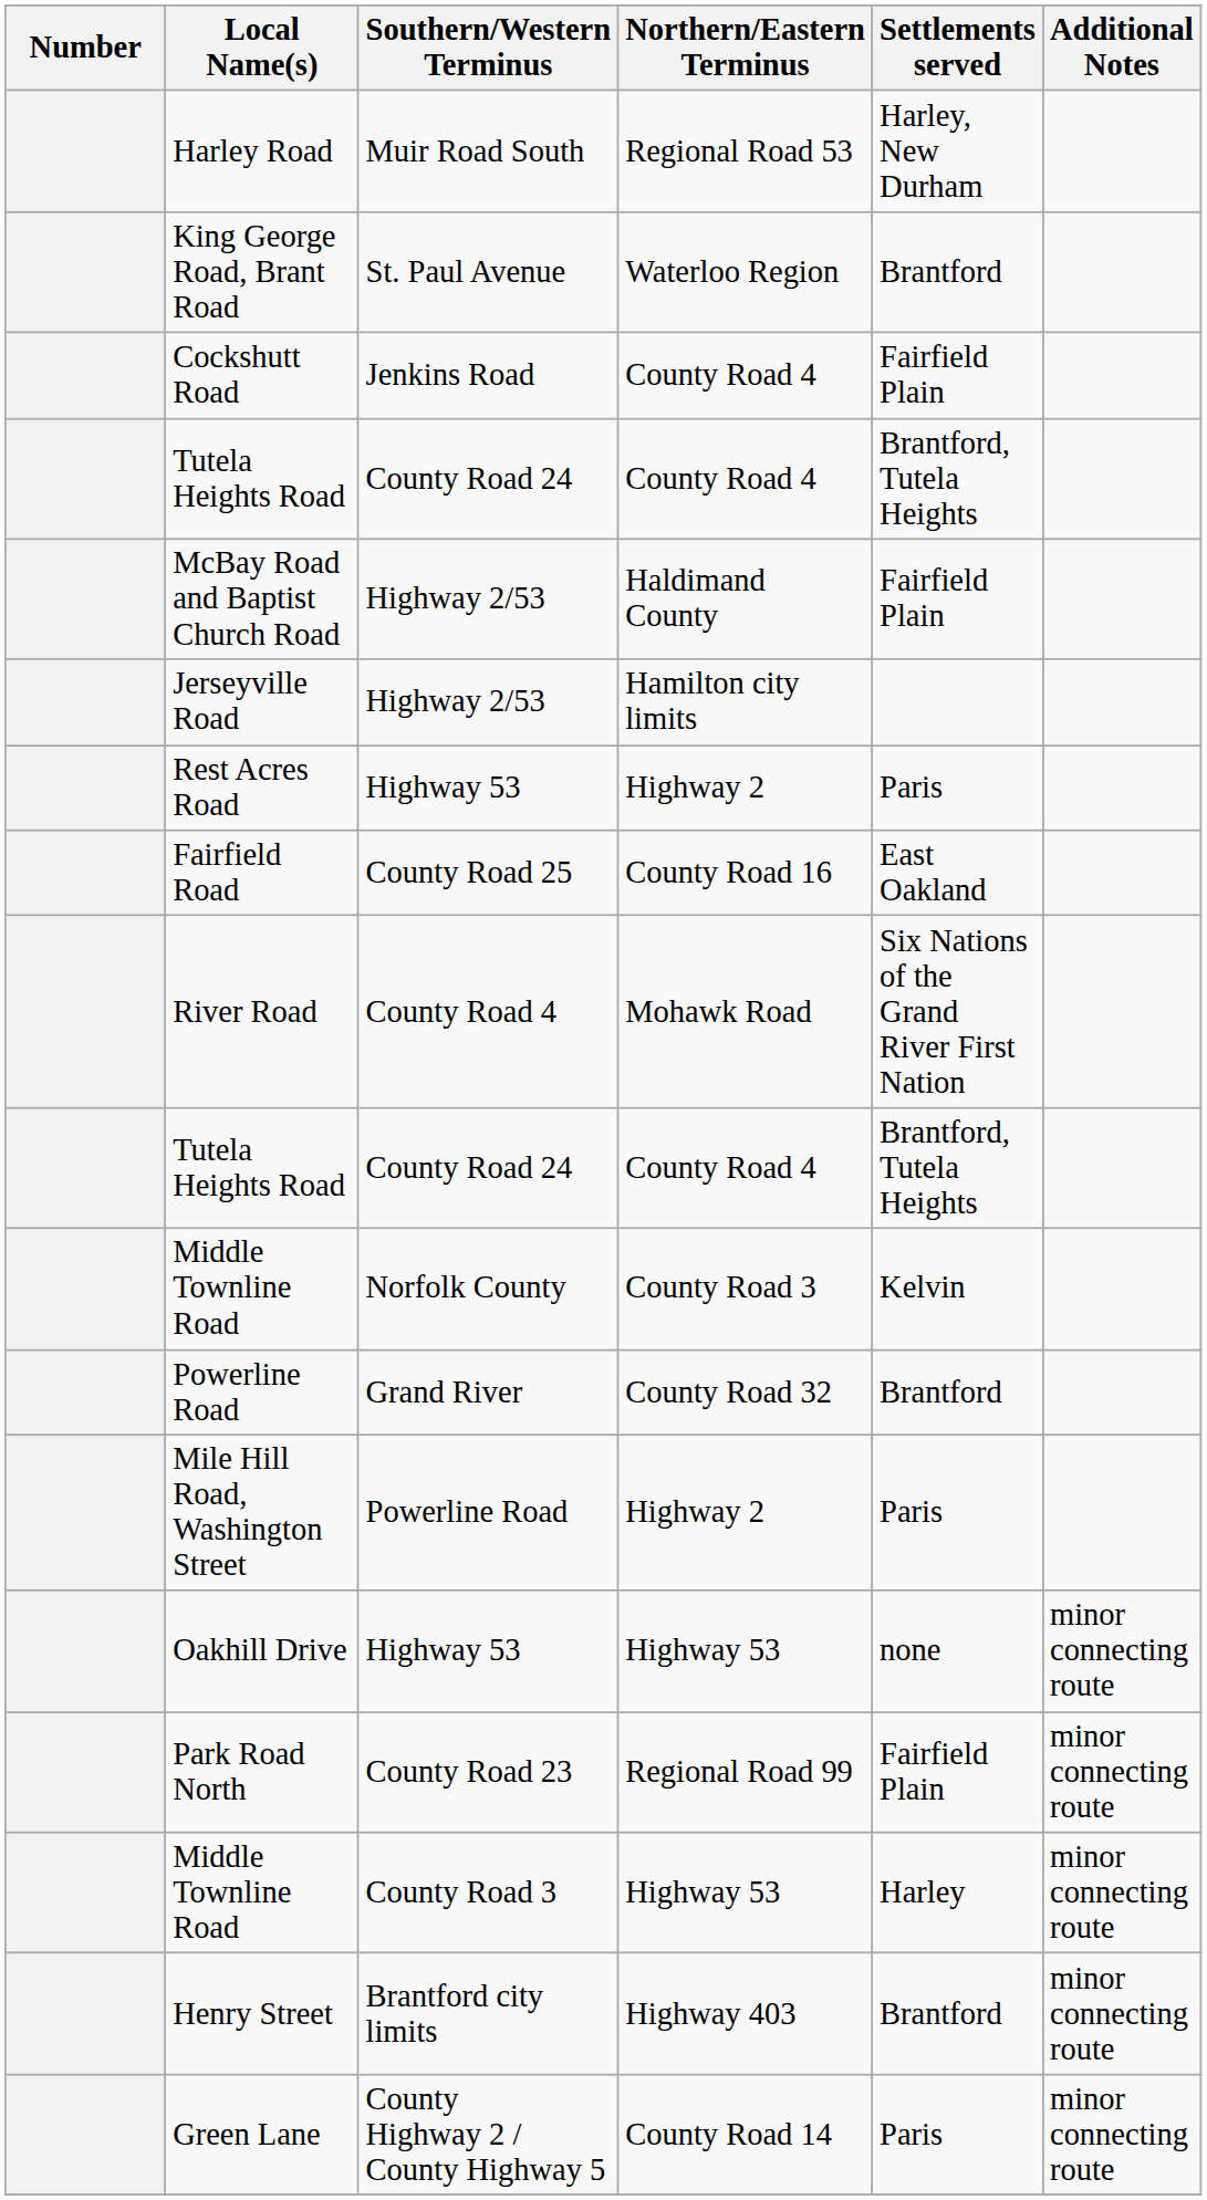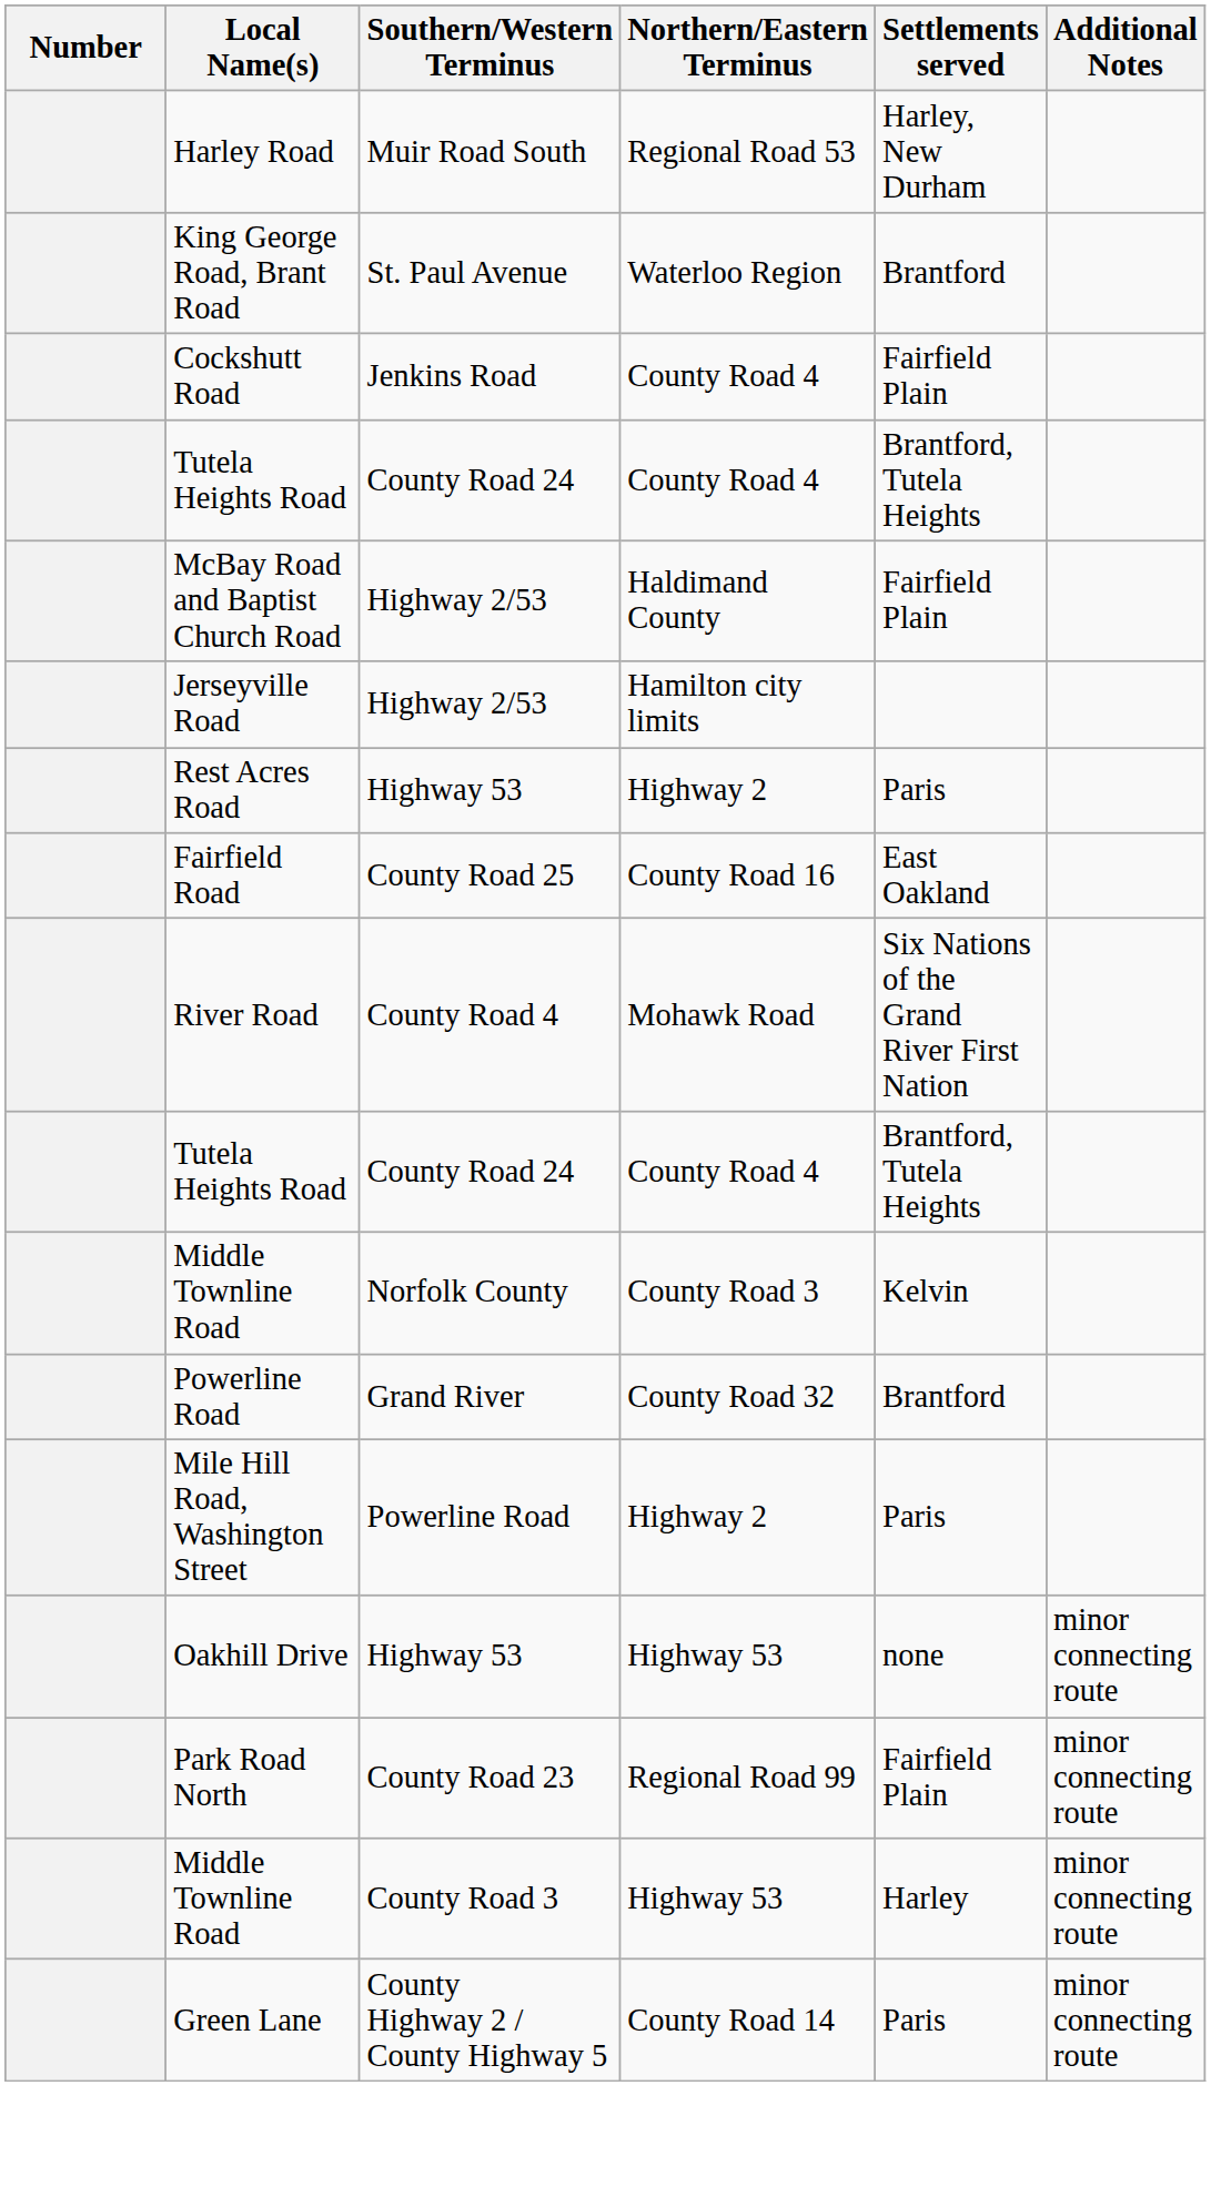- row: Henry Street | Brantford city limits | Highway 403 | Brantford | minor connecting route
